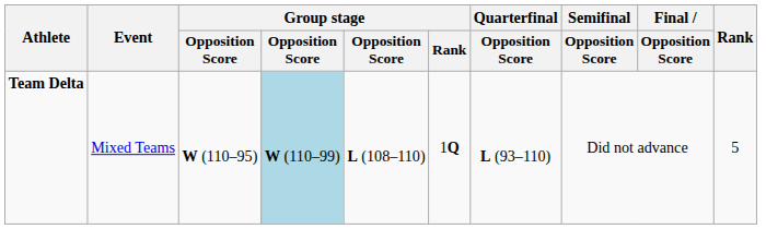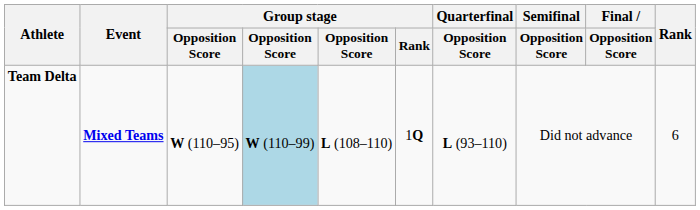Team Delta | Event: normal -> bold
Team Delta | Rank: 5 -> 6
